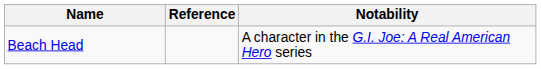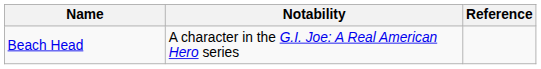columns swapped: Notability <-> Reference
